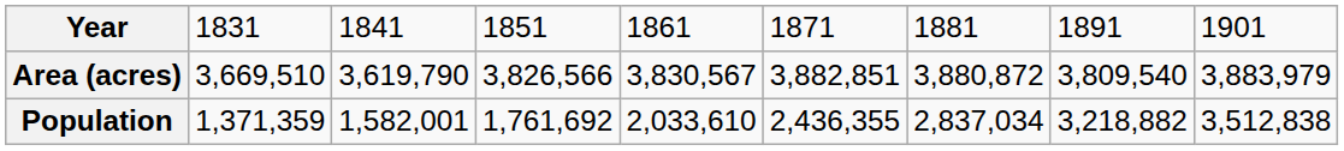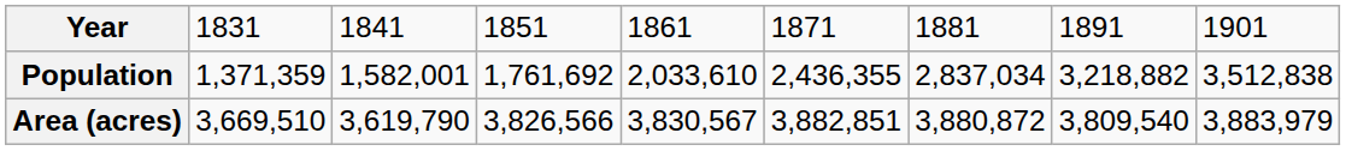rows swapped: Area (acres) <-> Population
